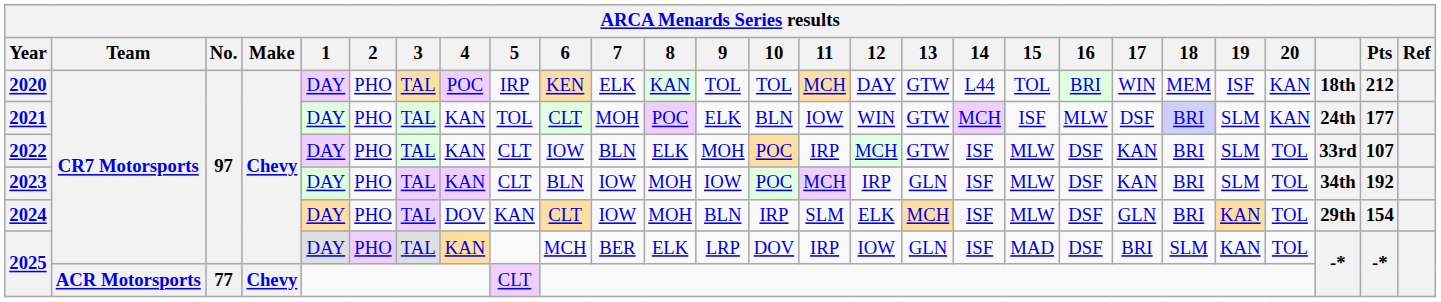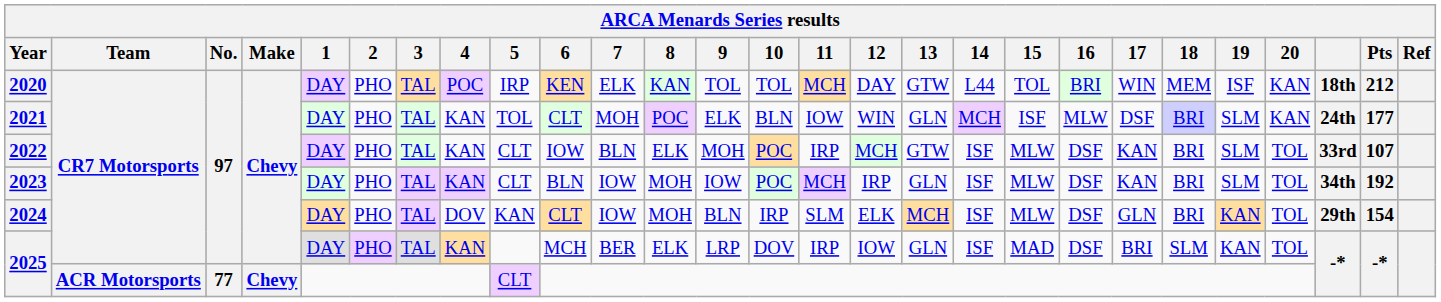2021 | 13: GTW -> GLN
